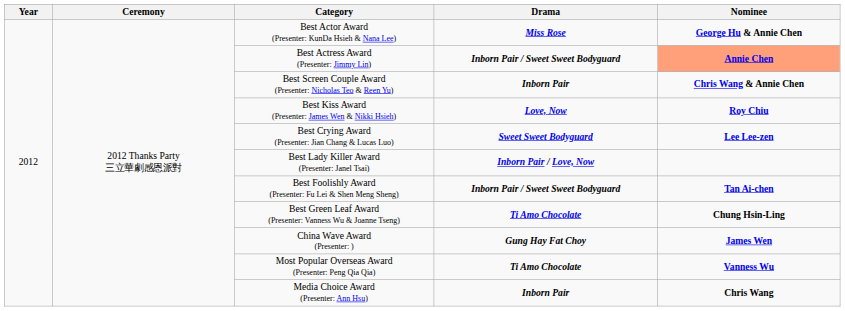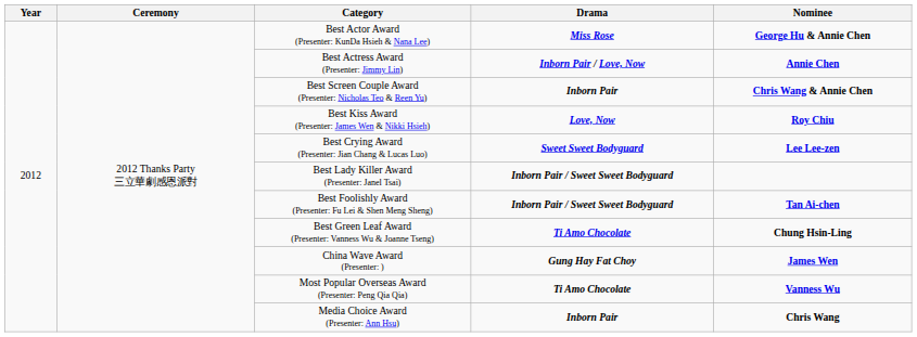Best Actress Award (Presenter: Jimmy Lin) | Drama: Inborn Pair / Sweet Sweet Bodyguard -> Inborn Pair / Love, Now
Best Actress Award (Presenter: Jimmy Lin) | Nominee: lightsalmon background -> no background
Best Lady Killer Award (Presenter: Janel Tsai) | Drama: Inborn Pair / Love, Now -> Inborn Pair / Sweet Sweet Bodyguard
